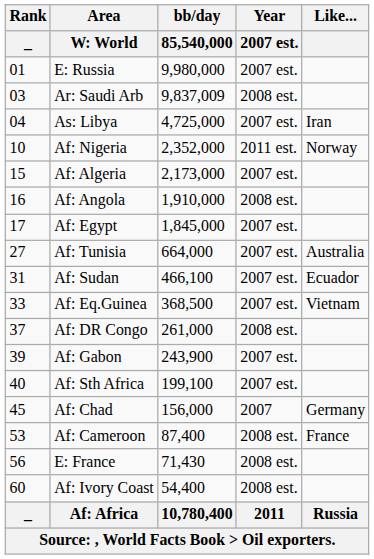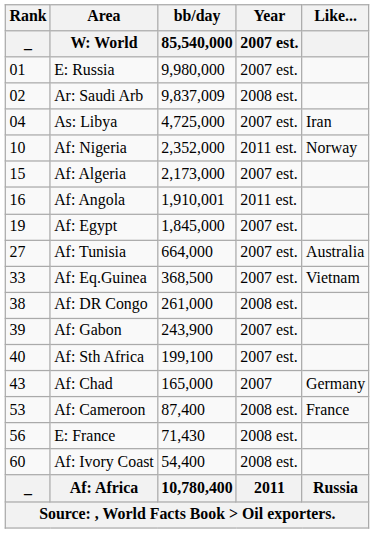Ar: Saudi Arb | Rank / _: 03 -> 02
Af: Angola | bb/day / 85,540,000: 1,910,000 -> 1,910,001
Af: Angola | Year / 2007 est.: 2008 est. -> 2011 est.
Af: Egypt | Rank / _: 17 -> 19
- row: 31 | Af: Sudan | 466,100 | 2007 est. | Ecuador
Af: DR Congo | Rank / _: 37 -> 38
Af: Chad | Rank / _: 45 -> 43
Af: Chad | bb/day / 85,540,000: 156,000 -> 165,000
